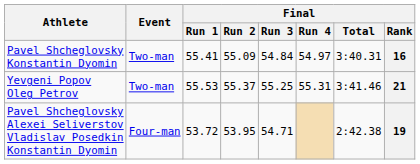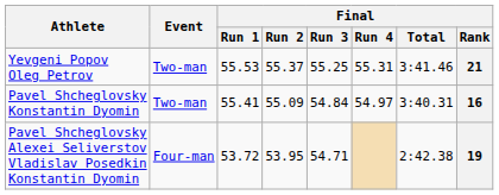rows swapped: Pavel Shcheglovsky Konstantin Dyomin <-> Yevgeni Popov Oleg Petrov
